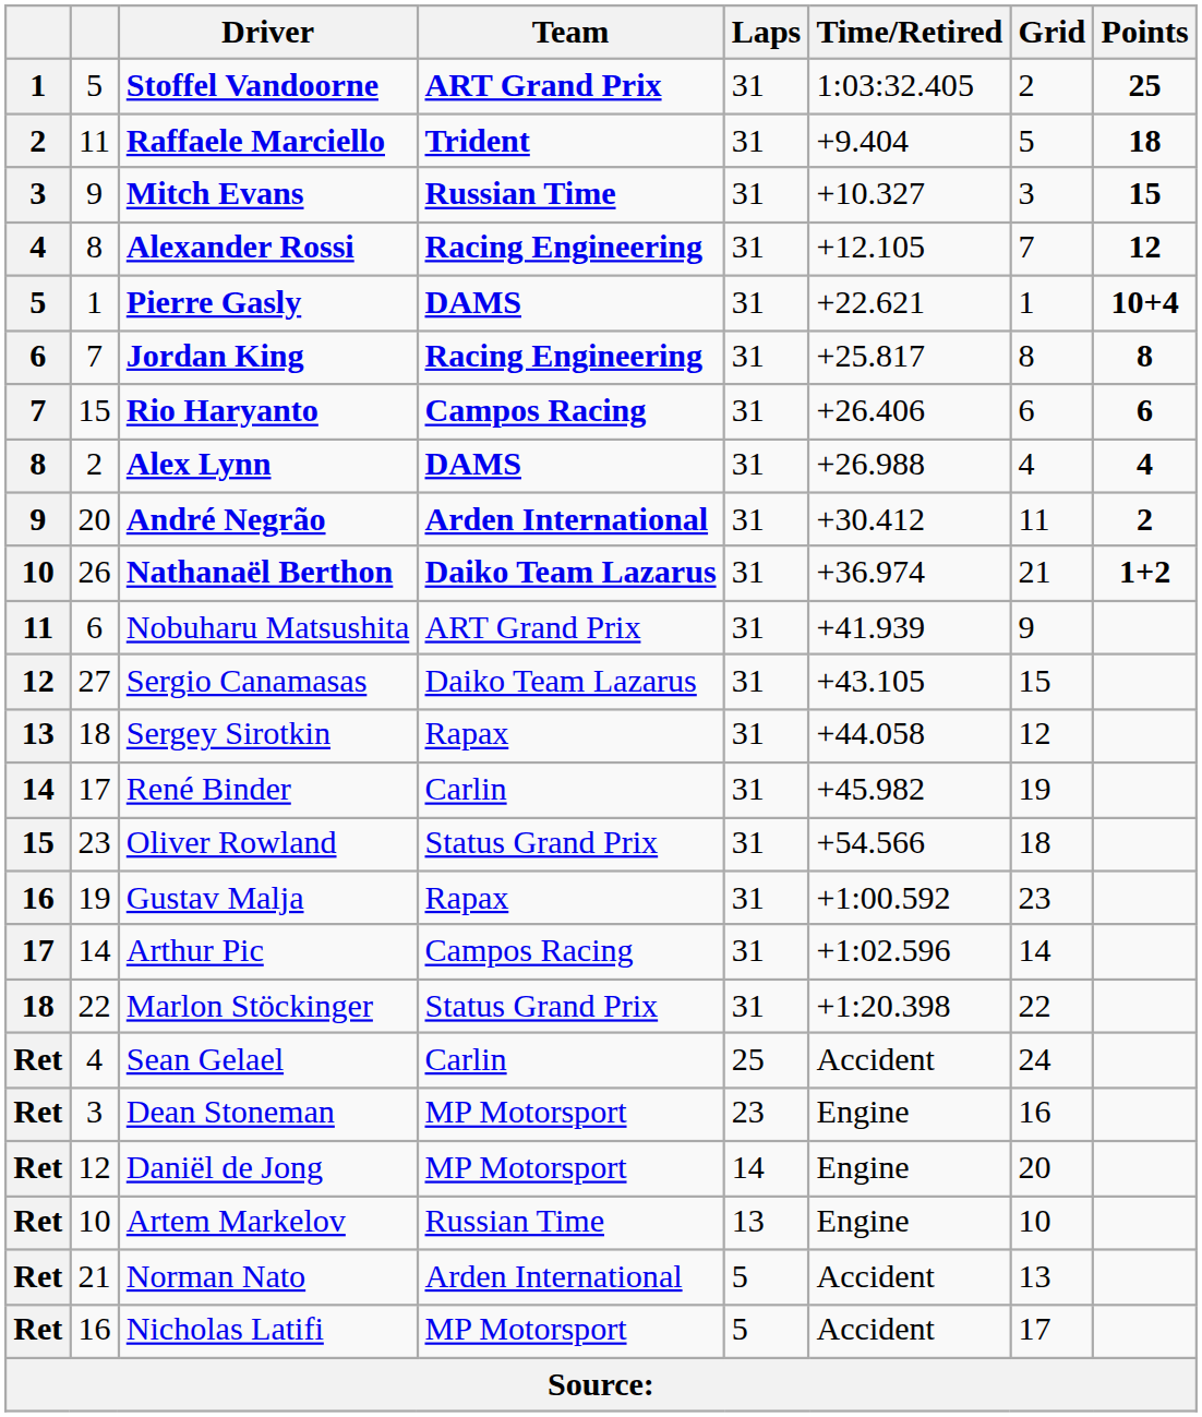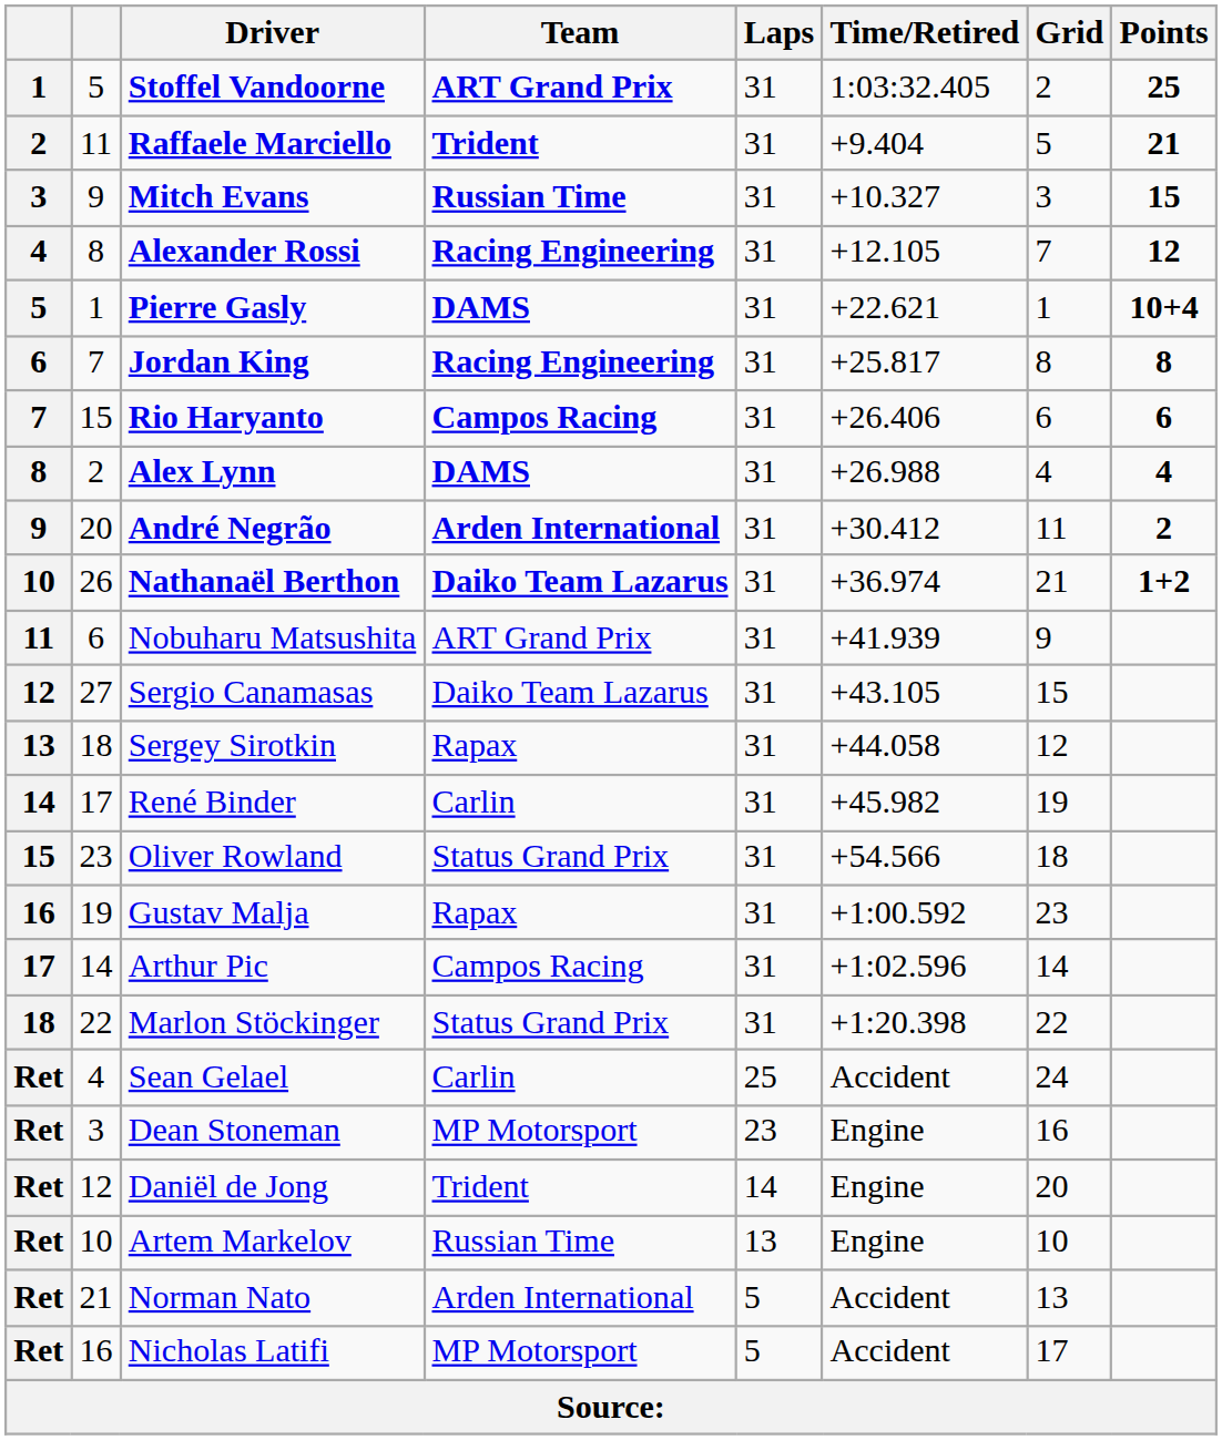Raffaele Marciello | Points: 18 -> 21
Daniël de Jong | Team: MP Motorsport -> Trident
